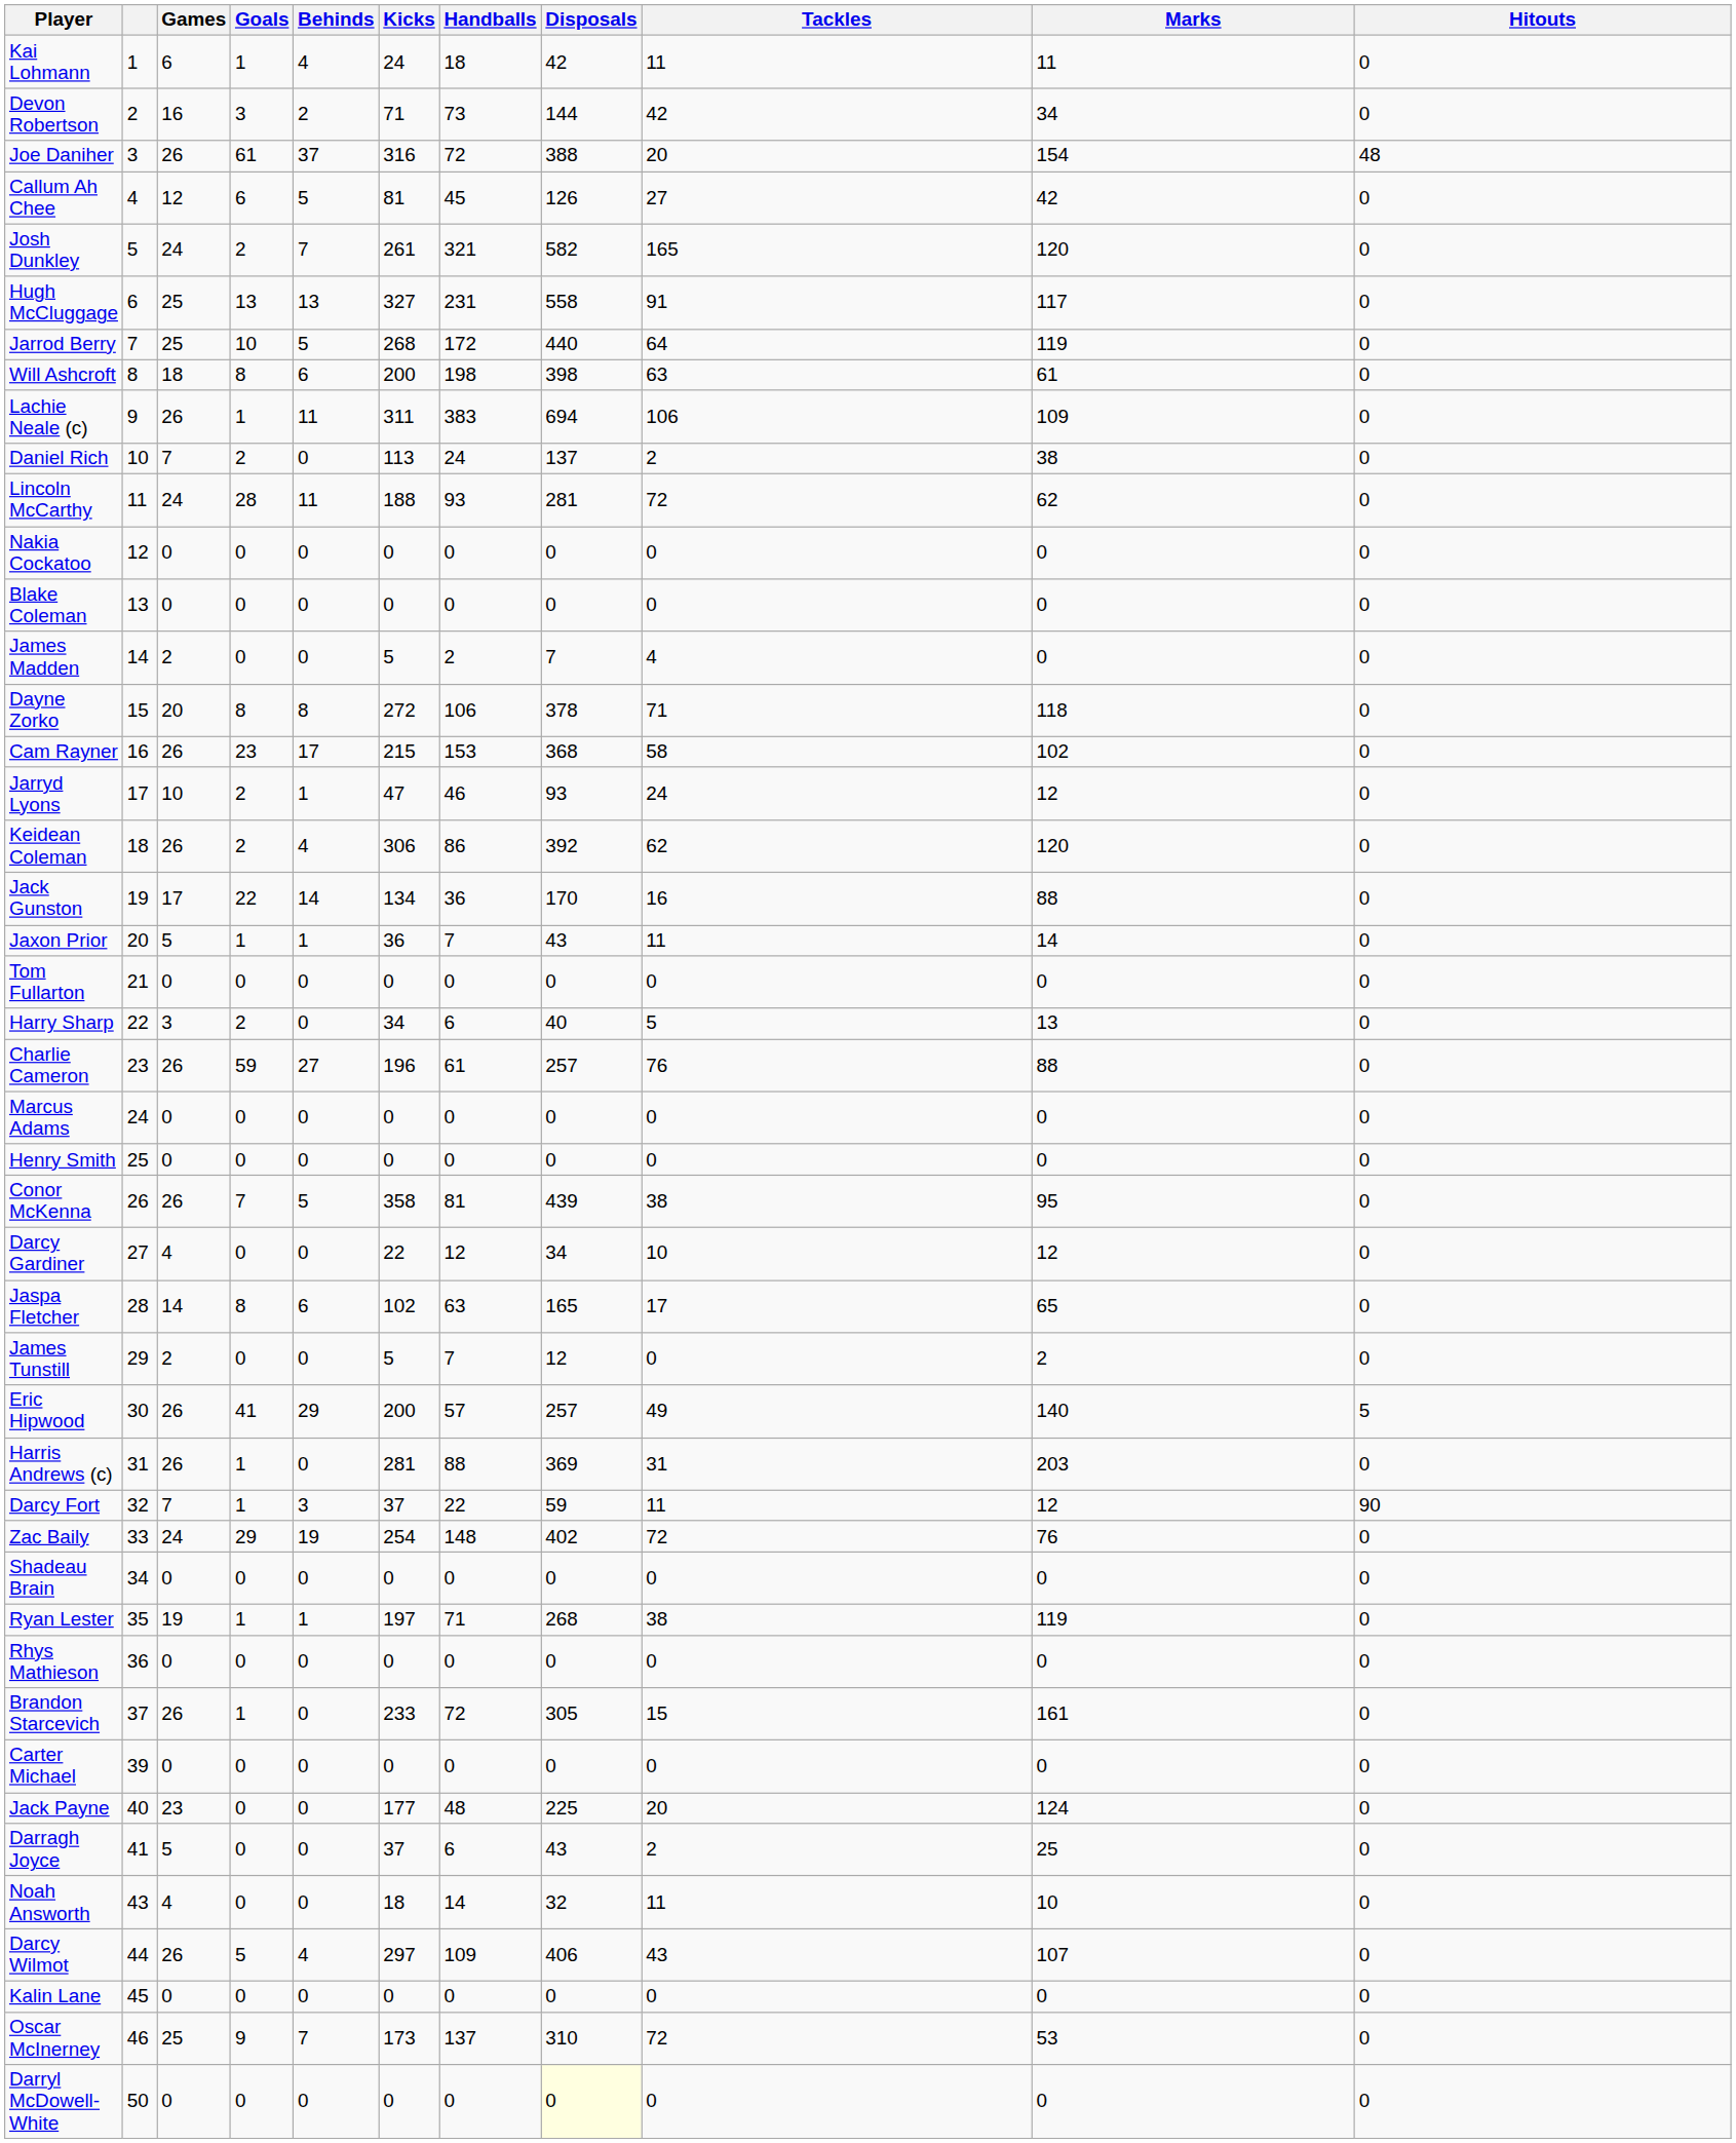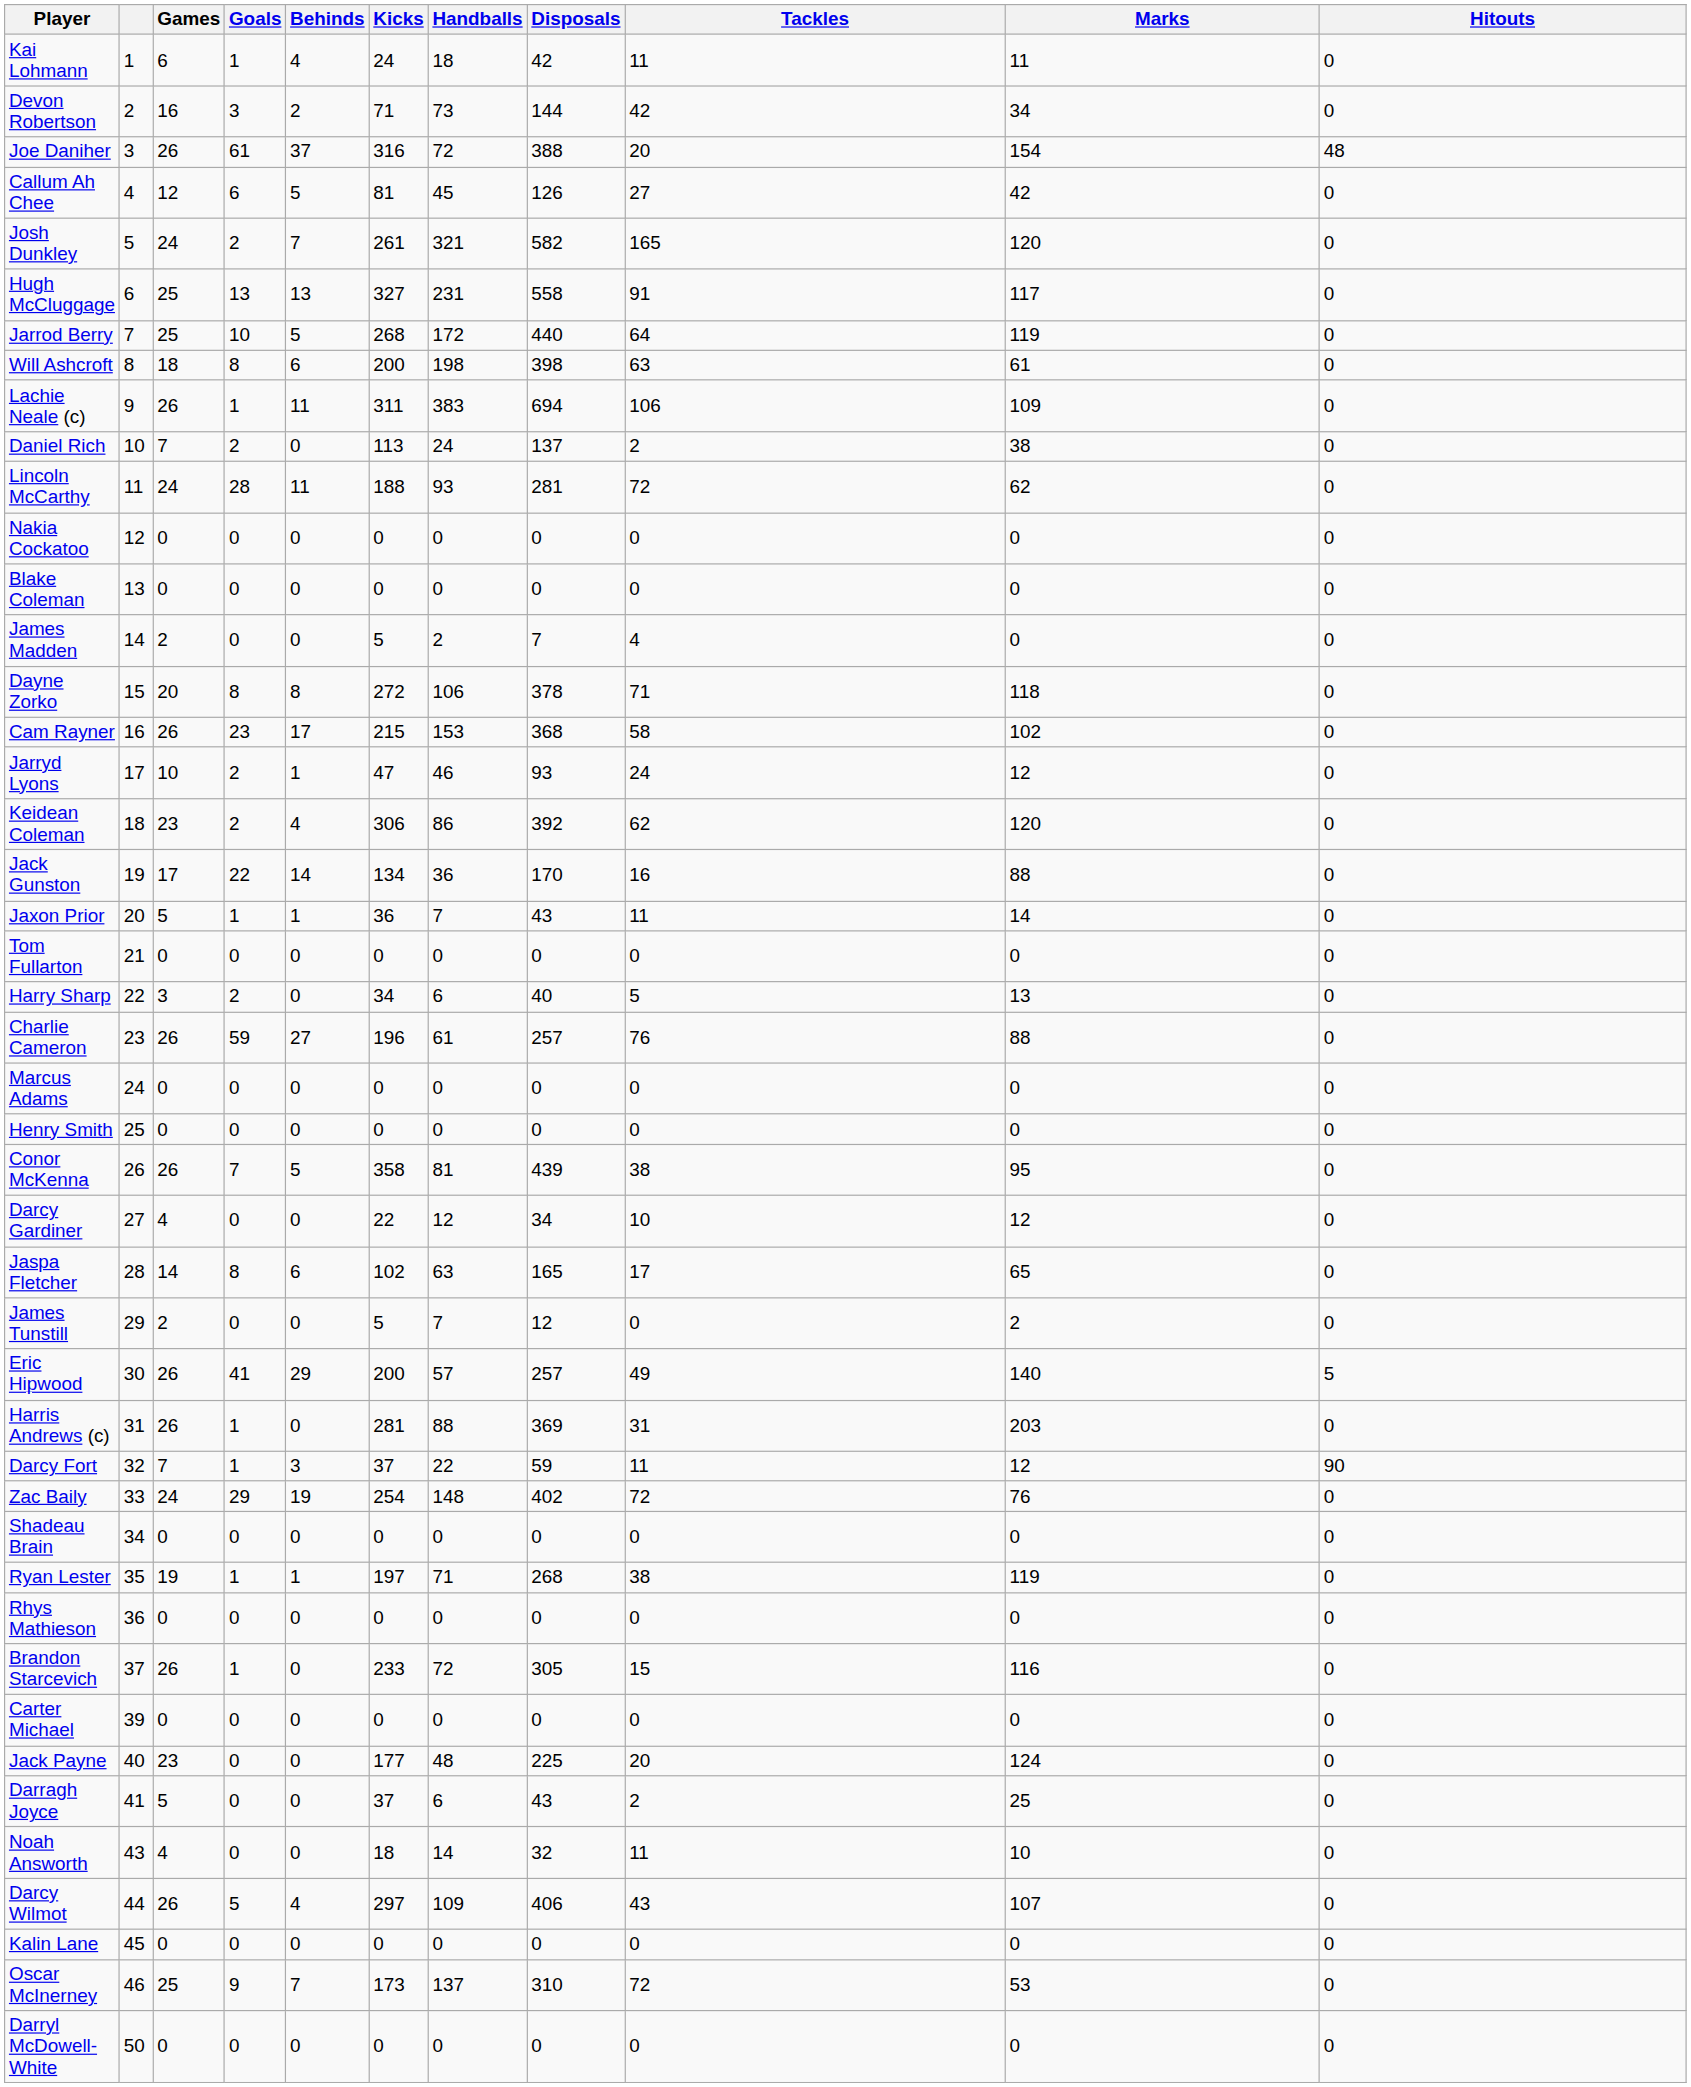Keidean Coleman | Games: 26 -> 23
Brandon Starcevich | Marks: 161 -> 116
Darryl McDowell-White | Disposals: lightyellow background -> no background
